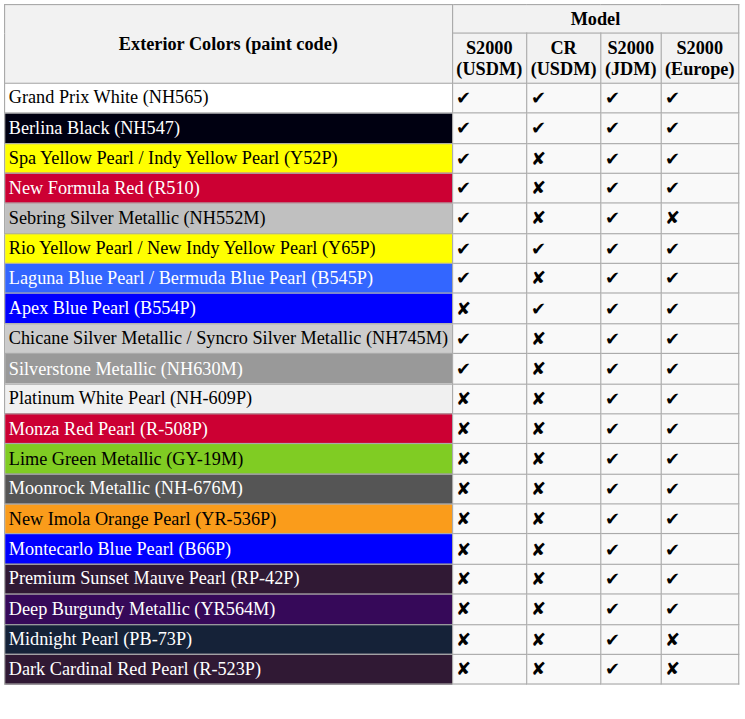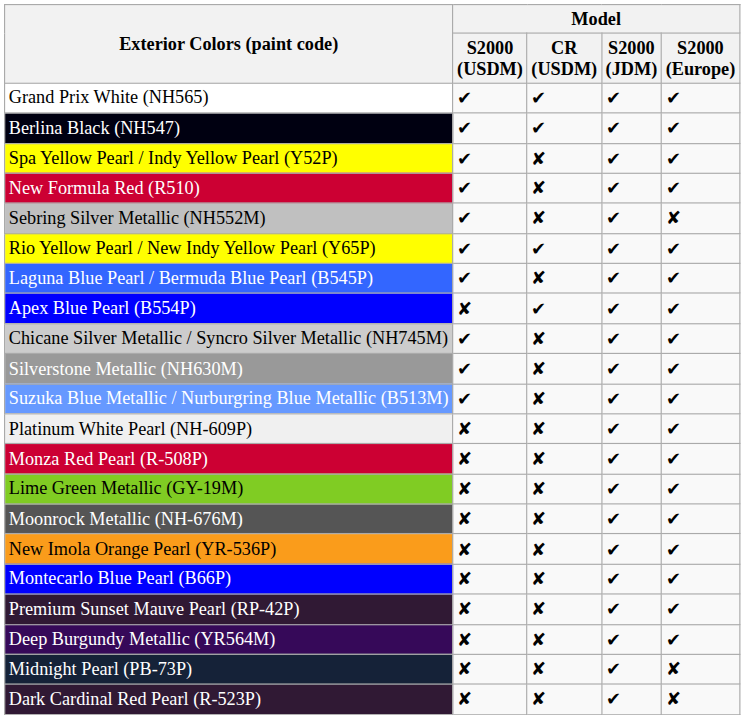+ row: Suzuka Blue Metallic / Nurburgring Blue Metallic (B513M) | ✔ | ✘ | ✔ | ✔
